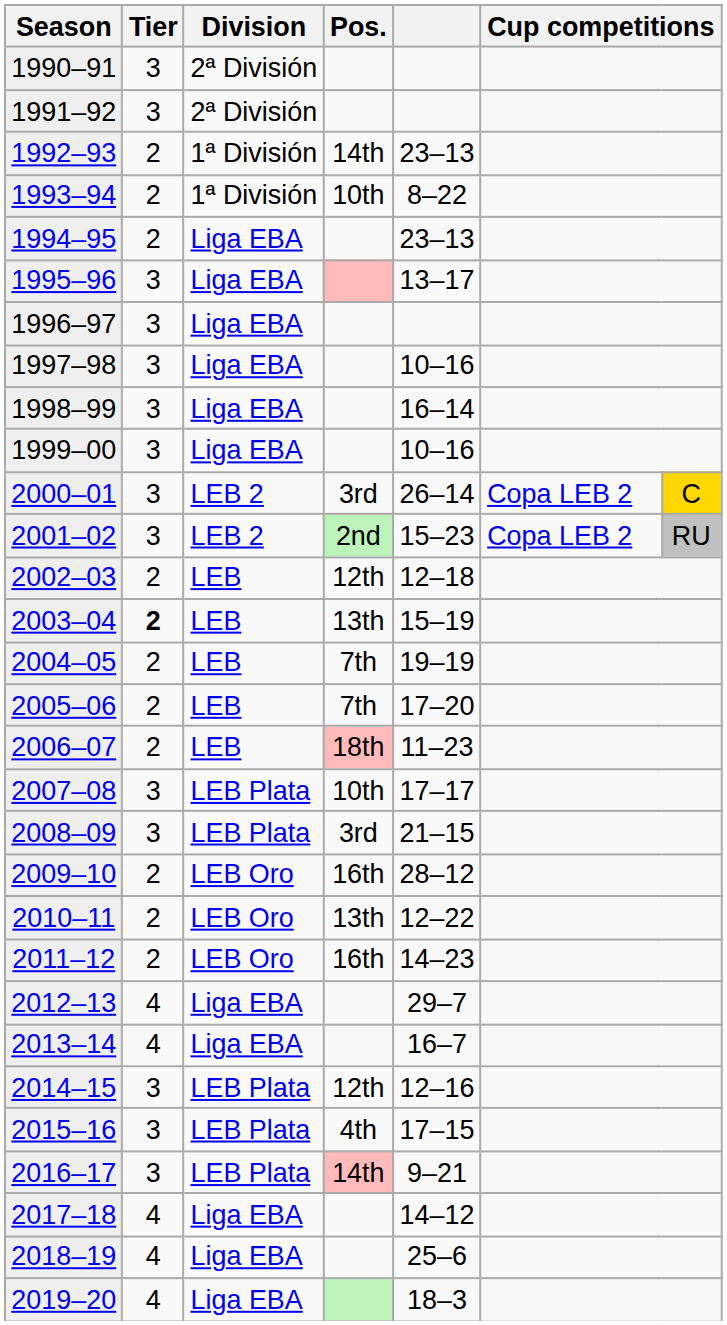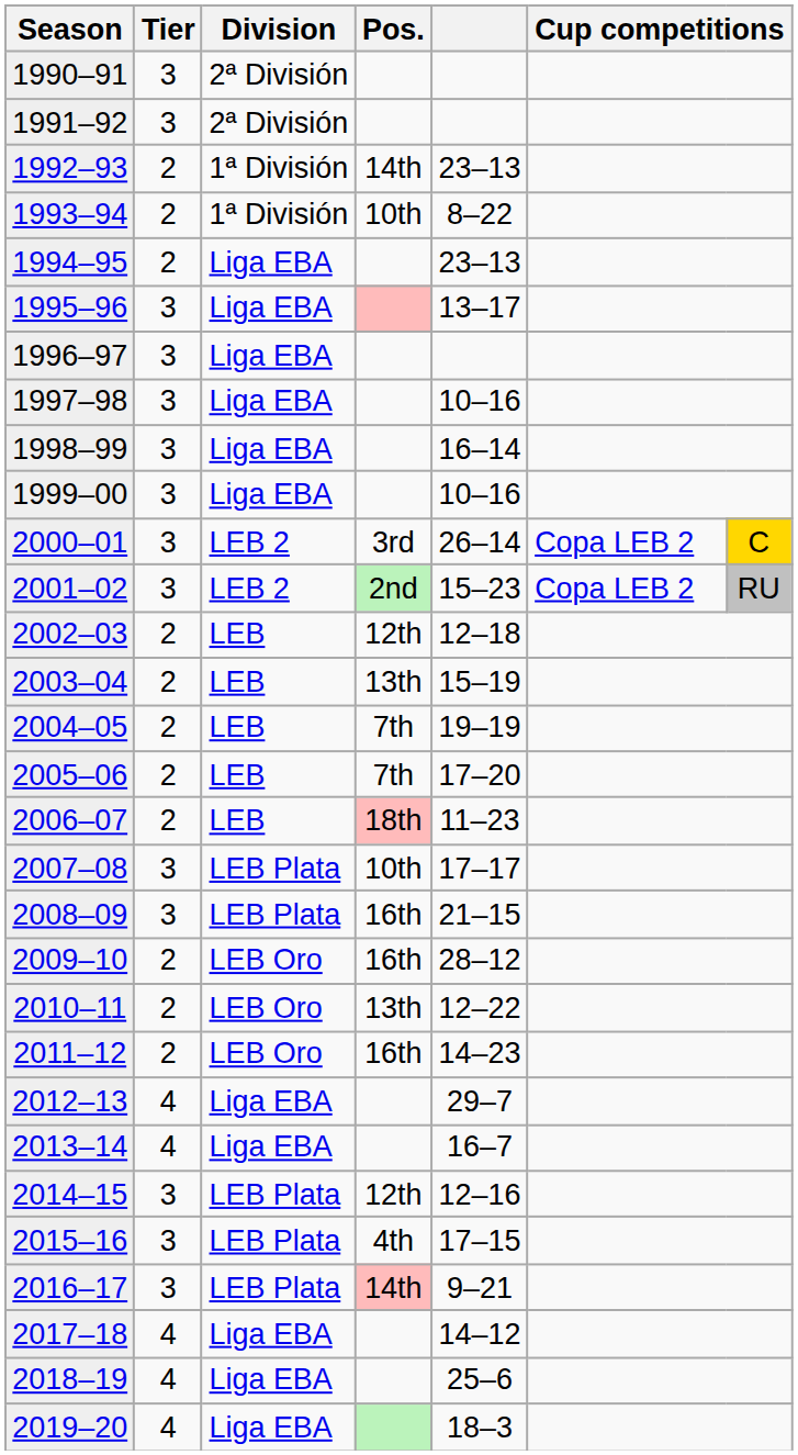2003–04 | Tier: bold -> normal
2008–09 | Pos.: 3rd -> 16th
